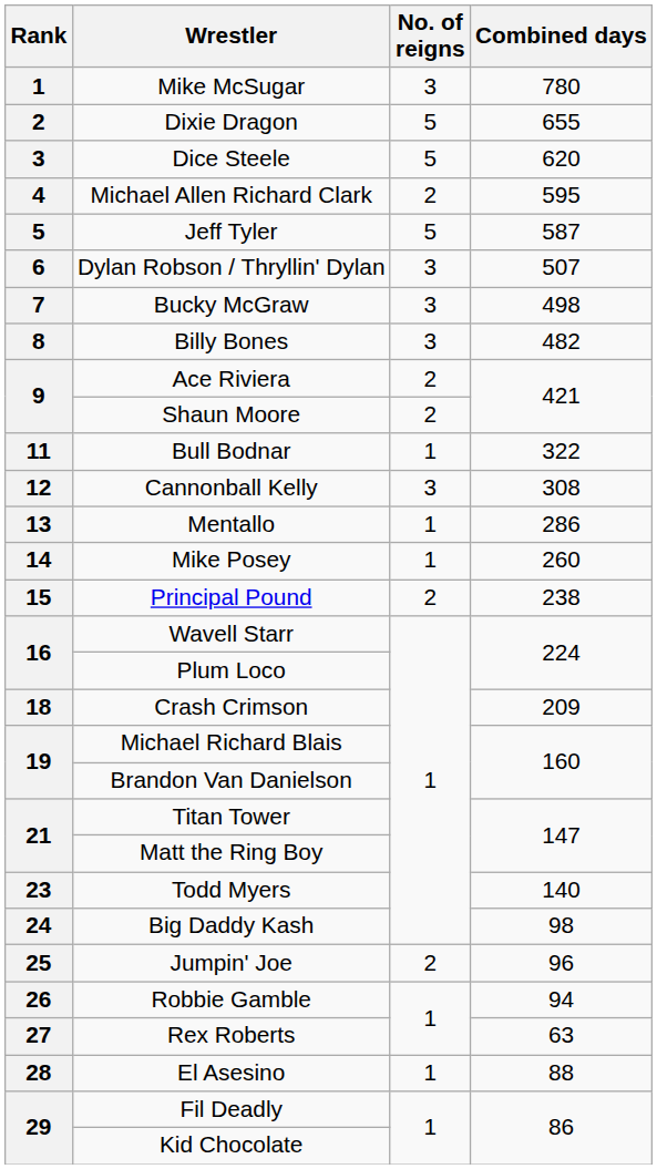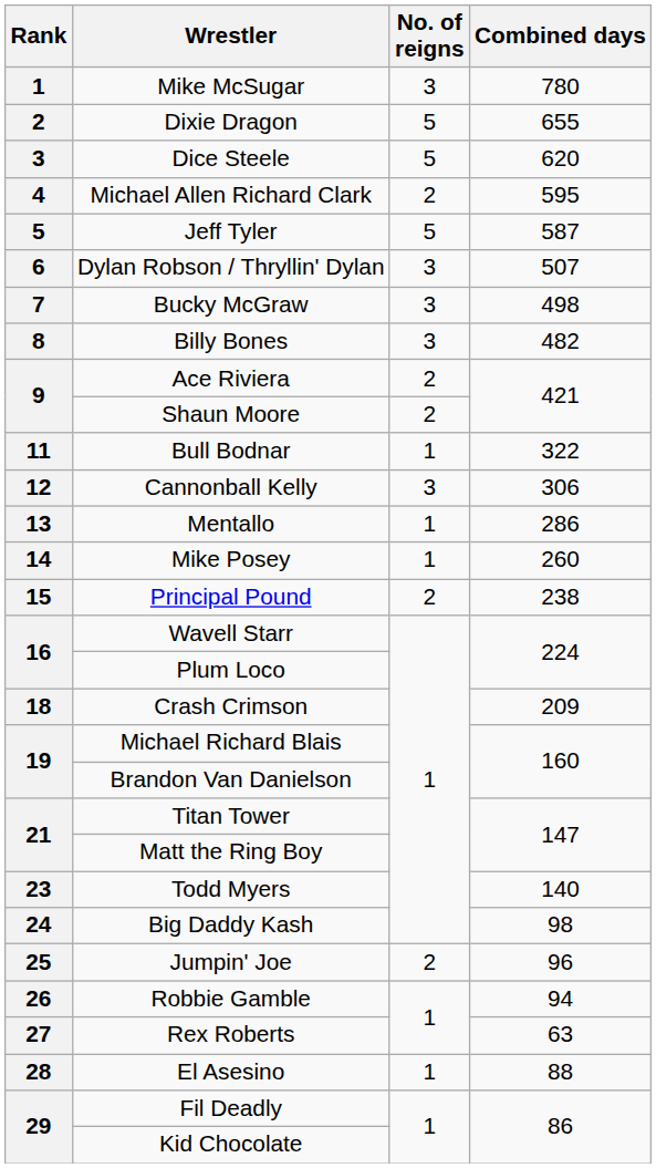Cannonball Kelly | Combined days: 308 -> 306
